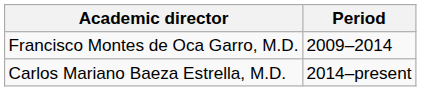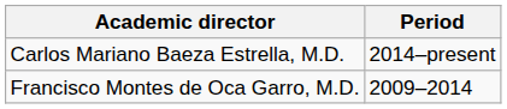rows swapped: Francisco Montes de Oca Garro, M.D. <-> Carlos Mariano Baeza Estrella, M.D.
